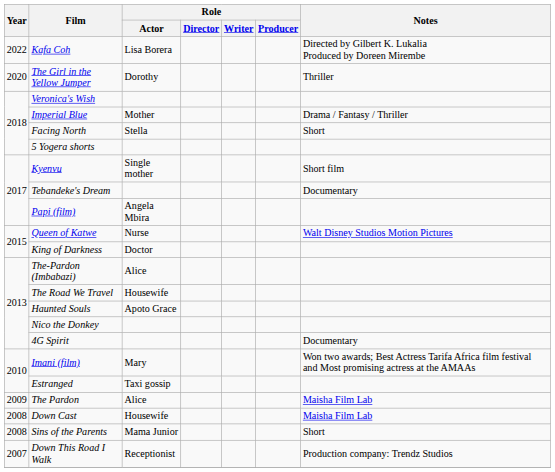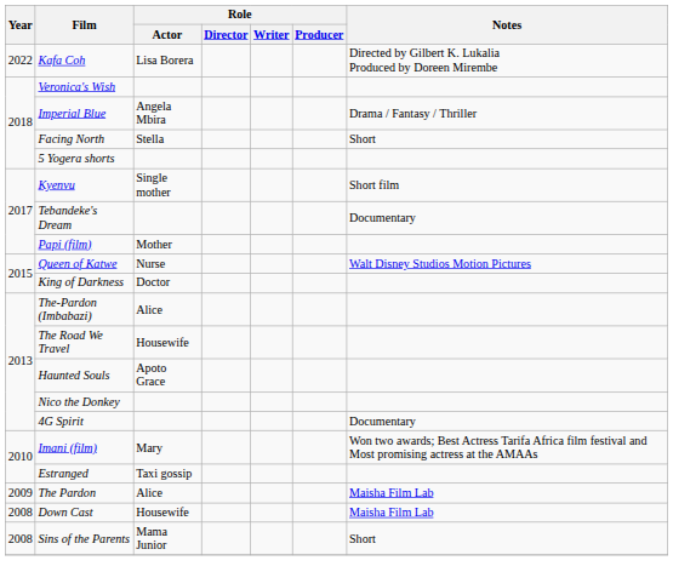- row: 2020 | The Girl in the Yellow Jumper | Dorothy | Thriller
Imperial Blue | Role / Actor: Mother -> Angela Mbira
Papi (film) | Role / Actor: Angela Mbira -> Mother
- row: 2007 | Down This Road I Walk | Receptionist | Production company: Trendz Studios
